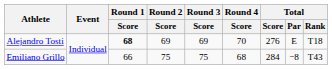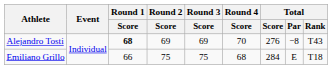Alejandro Tosti | Total / Par: E -> −8
Alejandro Tosti | Total / Rank: T18 -> T43
Emiliano Grillo | Total / Par: −8 -> E
Emiliano Grillo | Total / Rank: T43 -> T18
